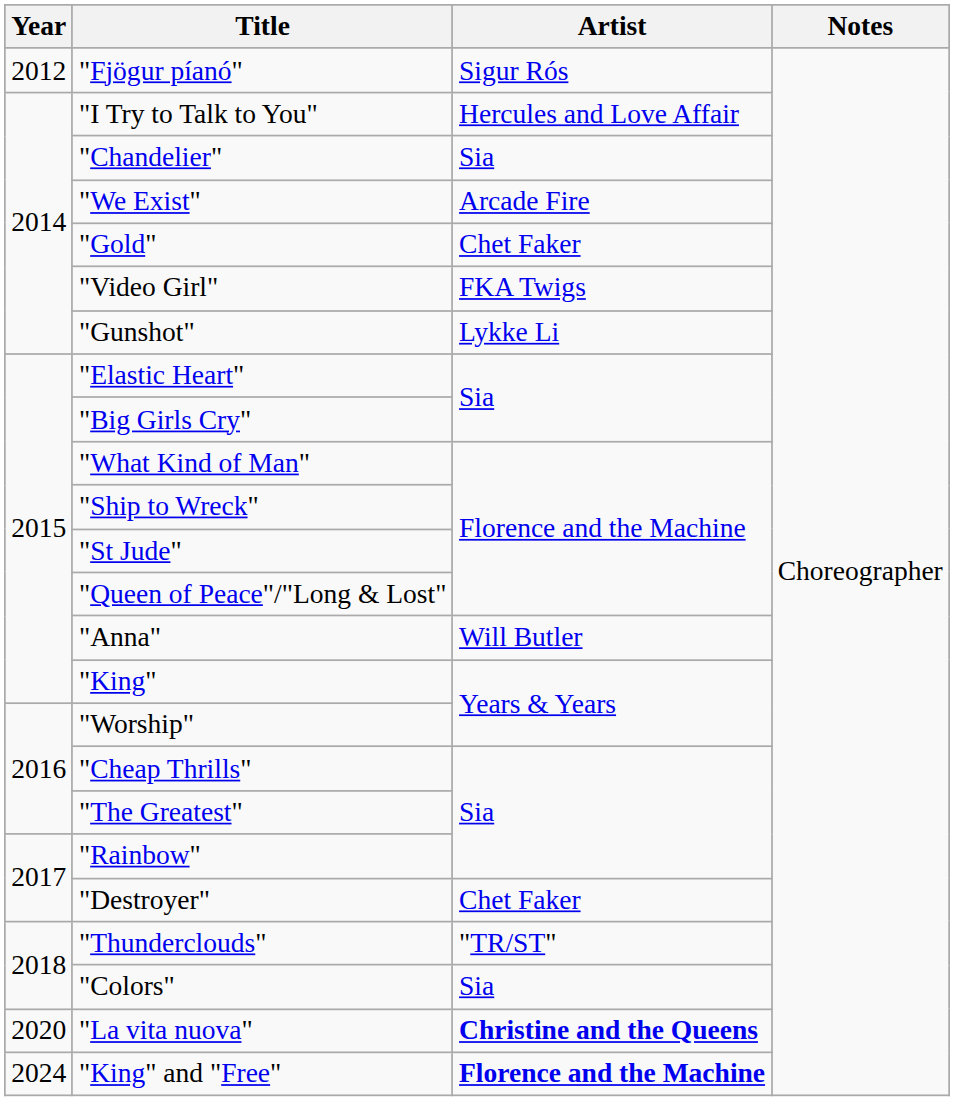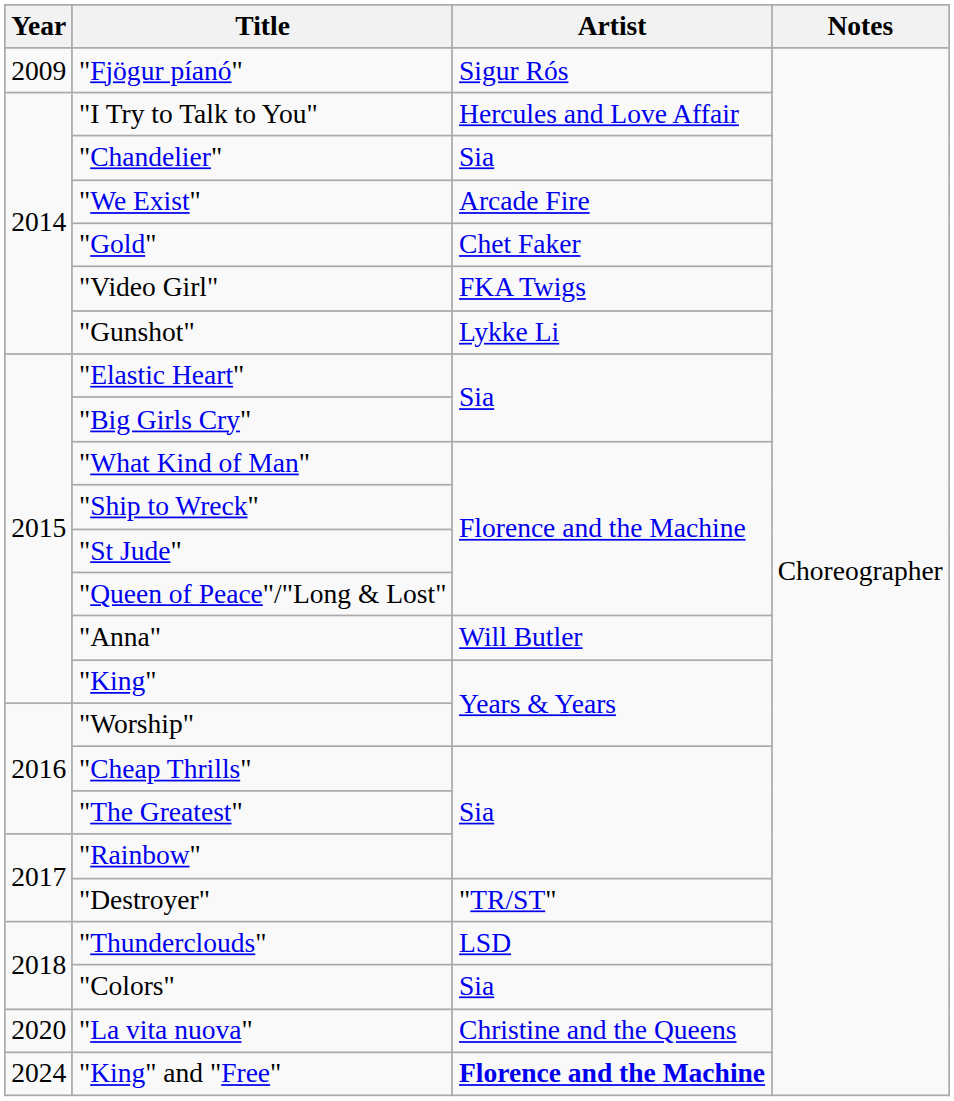"Fjögur píanó" | Year: 2012 -> 2009
"Destroyer" | Artist: Chet Faker -> "TR/ST"
"Thunderclouds" | Artist: "TR/ST" -> LSD
"La vita nuova" | Artist: bold -> normal
